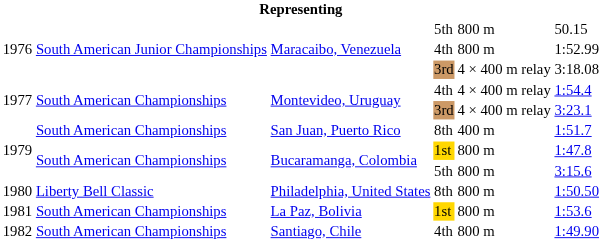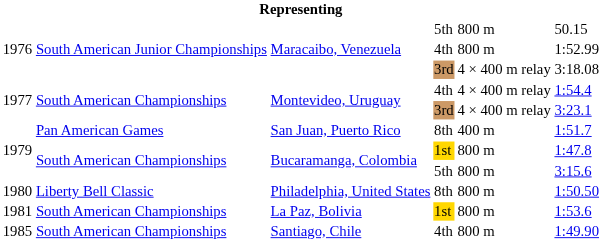San Juan, Puerto Rico | column 2: South American Championships -> Pan American Games
Santiago, Chile | column 1: 1982 -> 1985
